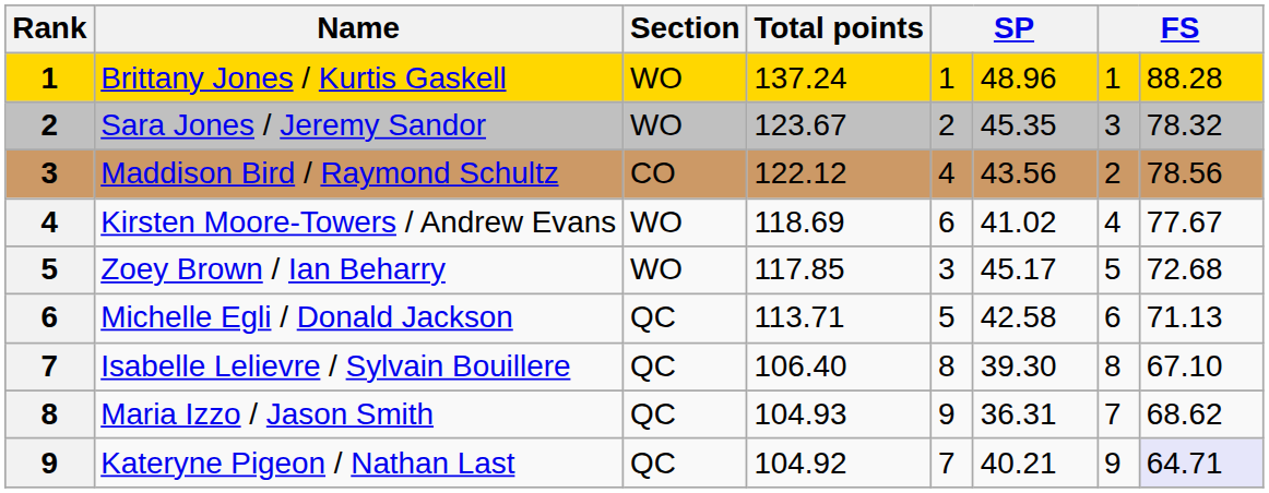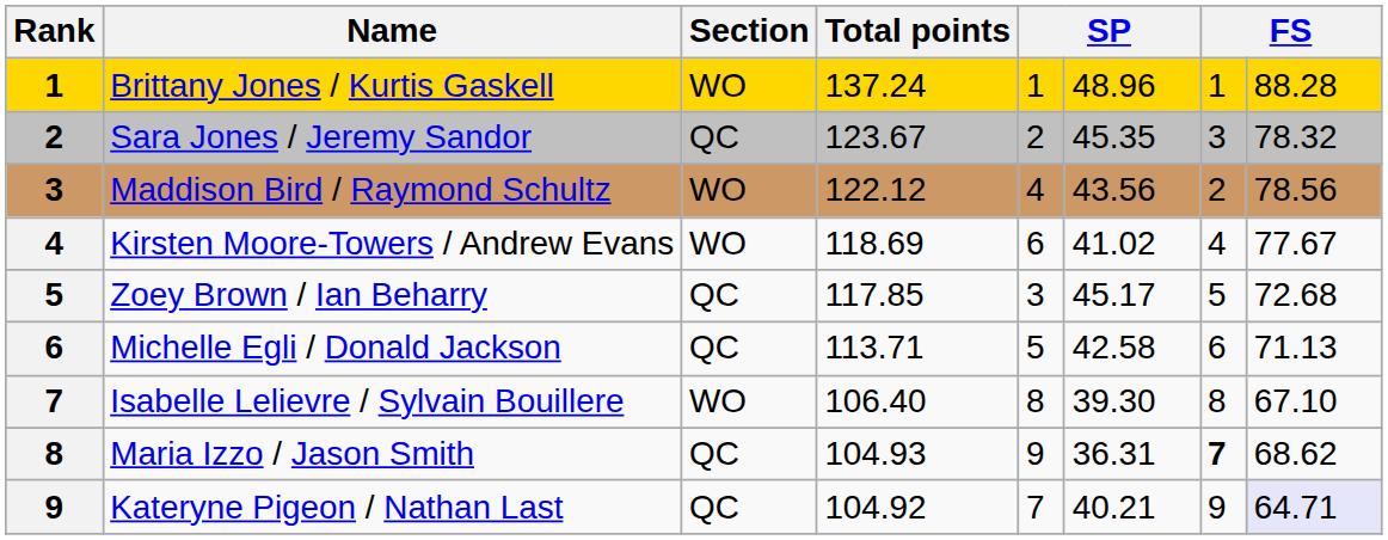Sara Jones / Jeremy Sandor | Section: WO -> QC
Maddison Bird / Raymond Schultz | Section: CO -> WO
Zoey Brown / Ian Beharry | Section: WO -> QC
Isabelle Lelievre / Sylvain Bouillere | Section: QC -> WO
Maria Izzo / Jason Smith | column 7: normal -> bold
